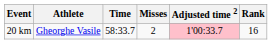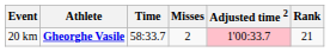20 km | Athlete: normal -> bold
20 km | Rank: 16 -> 21
